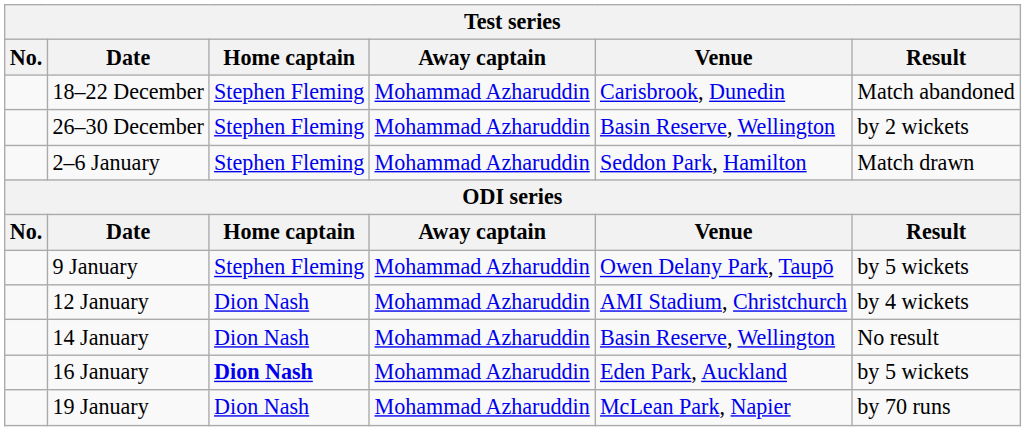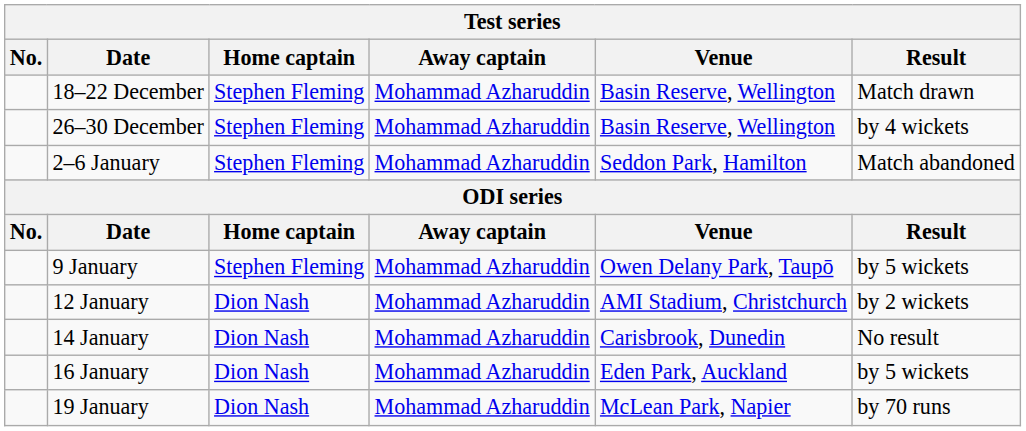18–22 December | Venue: Carisbrook, Dunedin -> Basin Reserve, Wellington
18–22 December | Result: Match abandoned -> Match drawn
26–30 December | Result: by 2 wickets -> by 4 wickets
2–6 January | Result: Match drawn -> Match abandoned
12 January | Result: by 4 wickets -> by 2 wickets
14 January | Venue: Basin Reserve, Wellington -> Carisbrook, Dunedin
16 January | Home captain: bold -> normal
